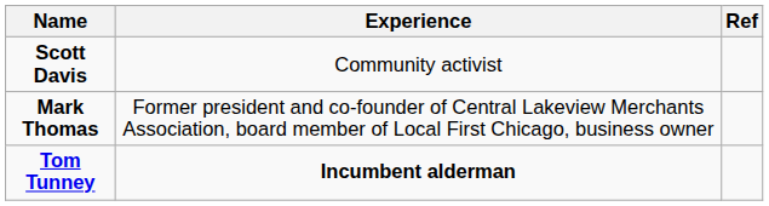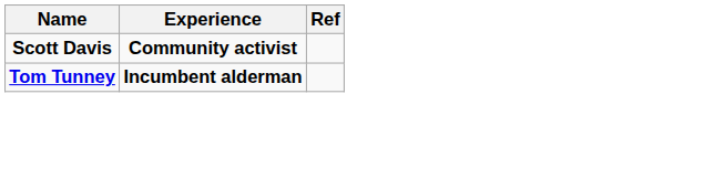Scott Davis | Experience: normal -> bold
- row: Mark Thomas | Former president and co-founder of Central Lakeview Merchants Association, board member of Local First Chicago, business owner
